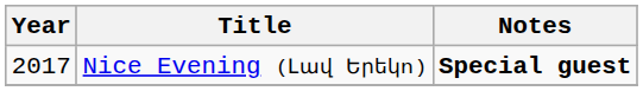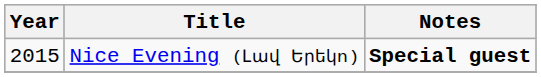Nice Evening (Լավ Երեկո) | Year: 2017 -> 2015
